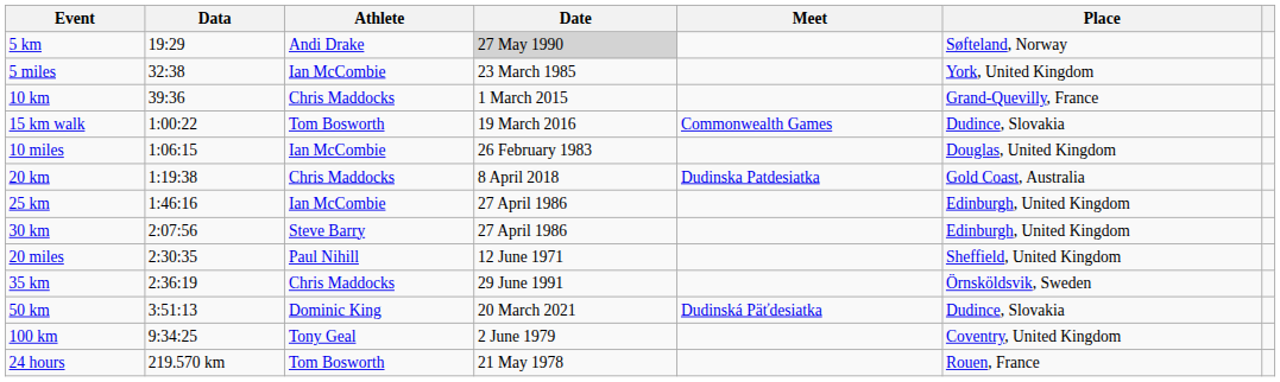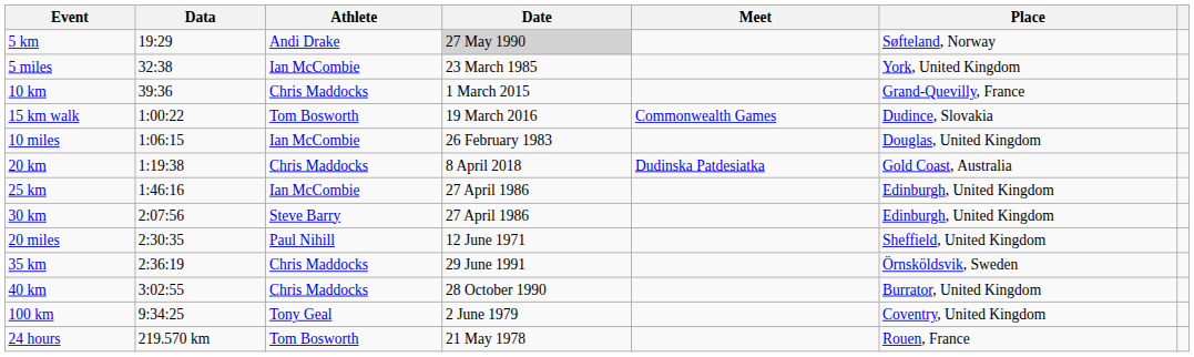+ row: 40 km | 3:02:55 | Chris Maddocks | 28 October 1990 | Burrator, United Kingdom
- row: 50 km | 3:51:13 | Dominic King | 20 March 2021 | Dudinská Päťdesiatka | Dudince, Slovakia
